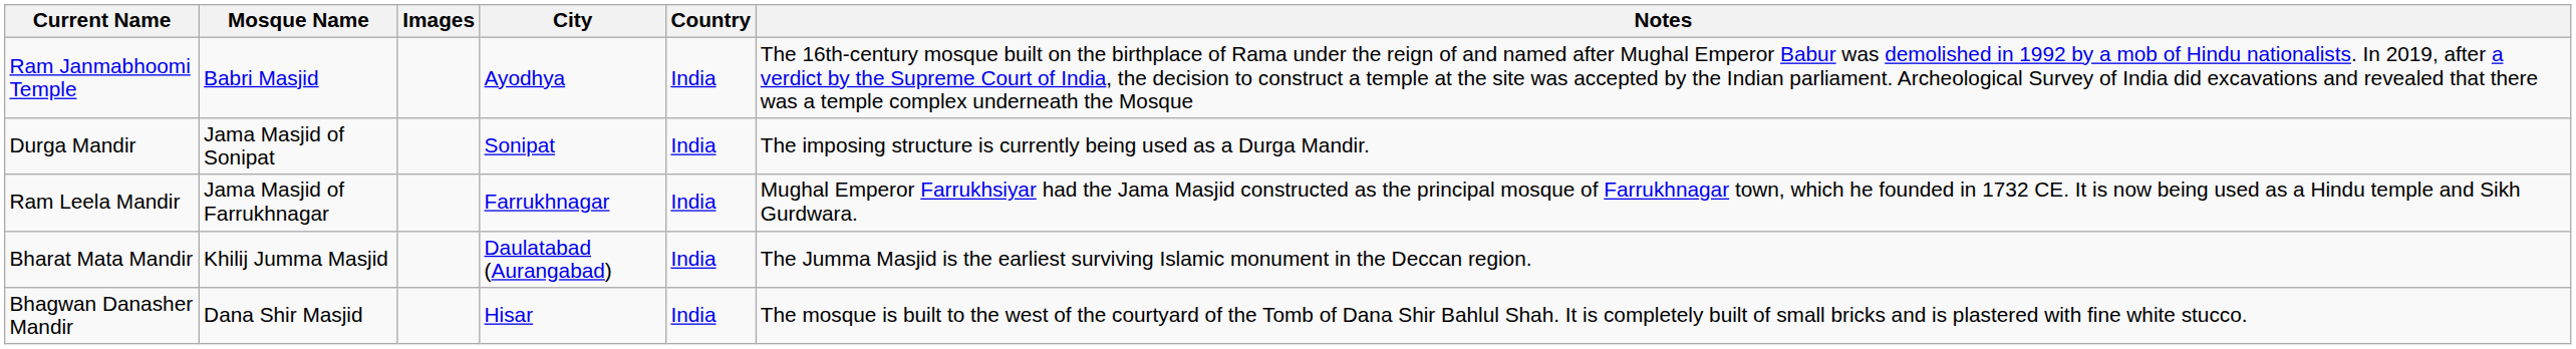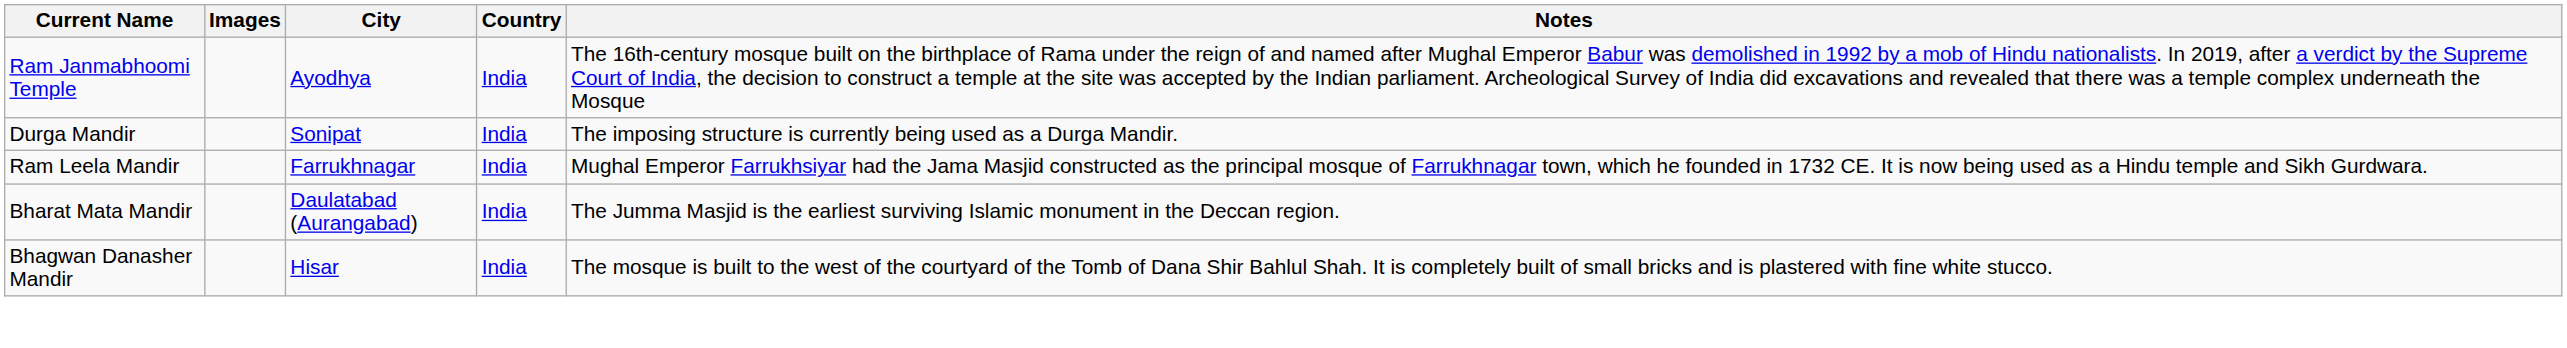- column: Mosque Name | Babri Masjid | Jama Masjid of Sonipat | Jama Masjid of Farrukhnagar | Khilij Jumma Masjid | Dana Shir Masjid
